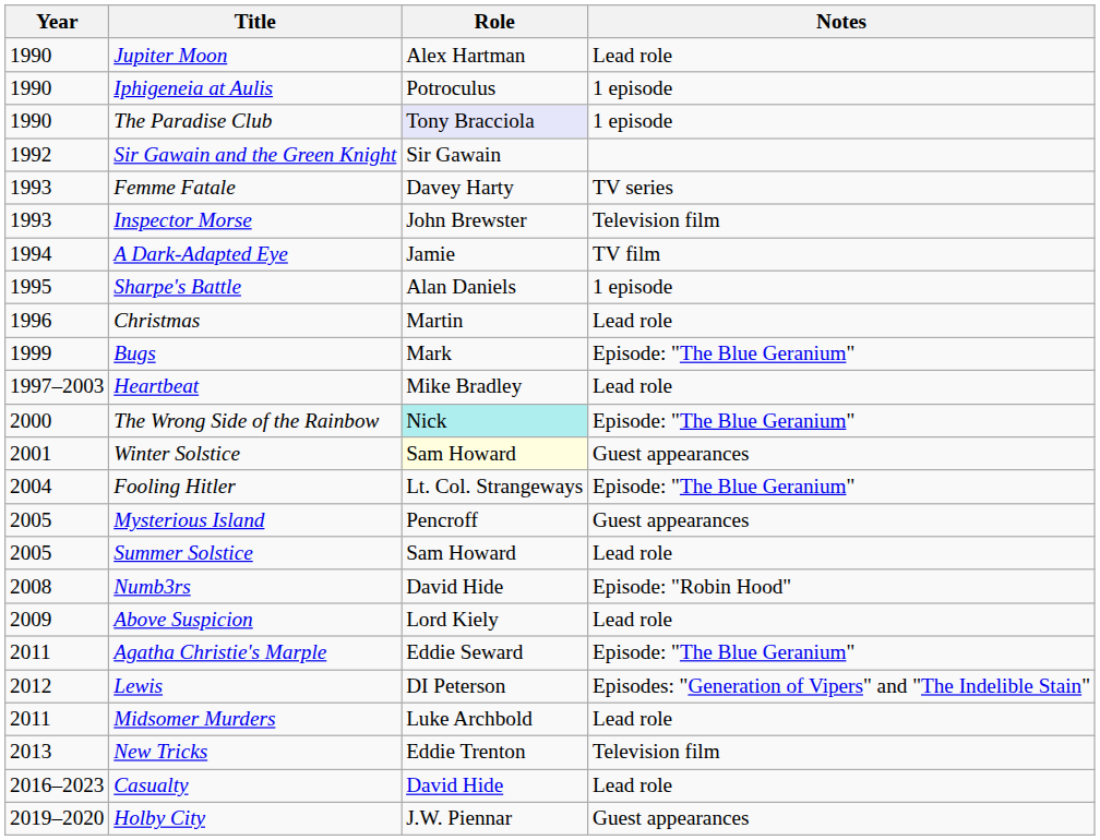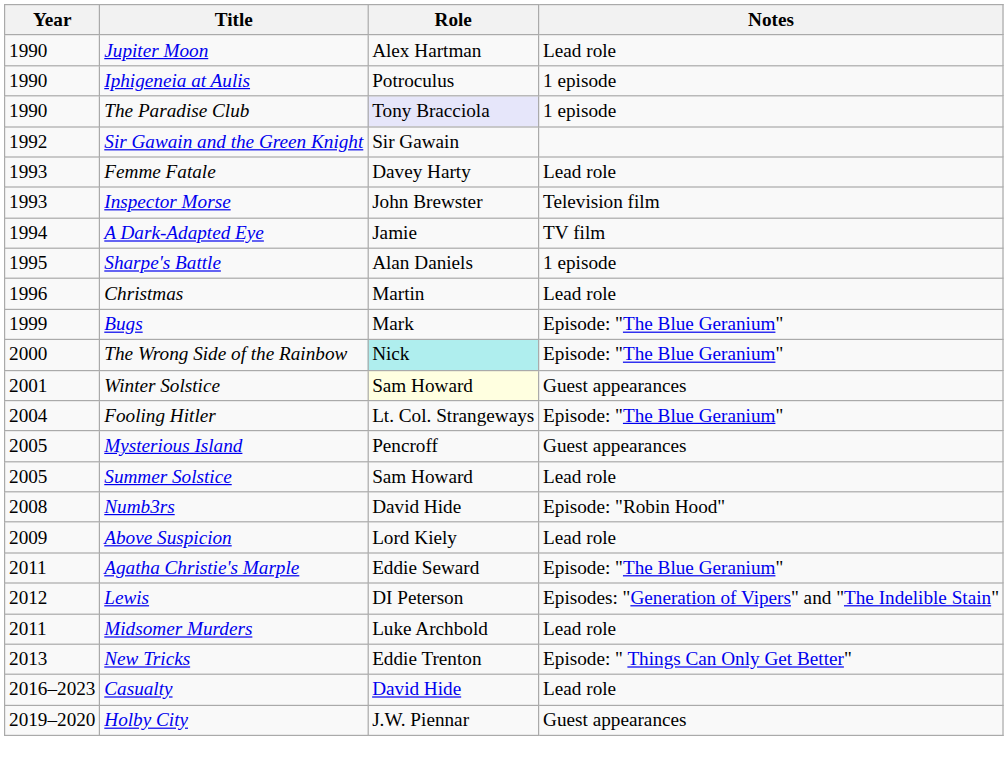Femme Fatale | Notes: TV series -> Lead role
- row: 1997–2003 | Heartbeat | Mike Bradley | Lead role
New Tricks | Notes: Television film -> Episode: " Things Can Only Get Better"
